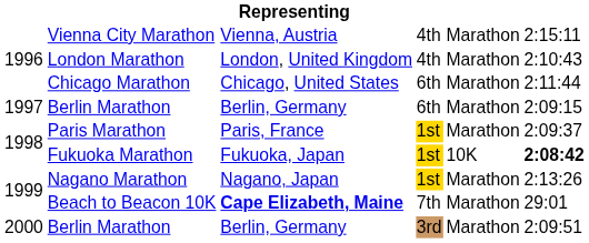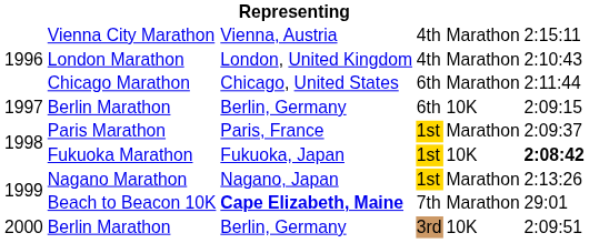1997 / Berlin Marathon | column 5: Marathon -> 10K
2000 / Berlin Marathon | column 5: Marathon -> 10K
